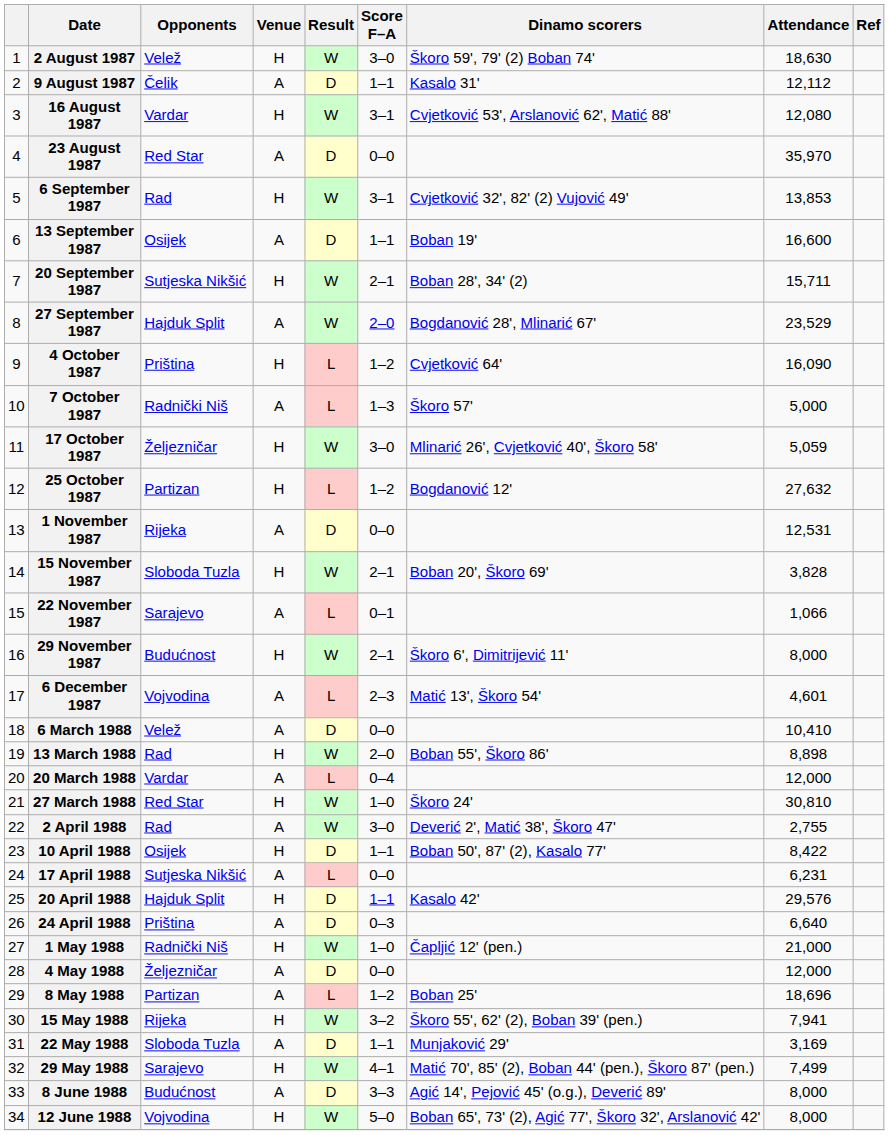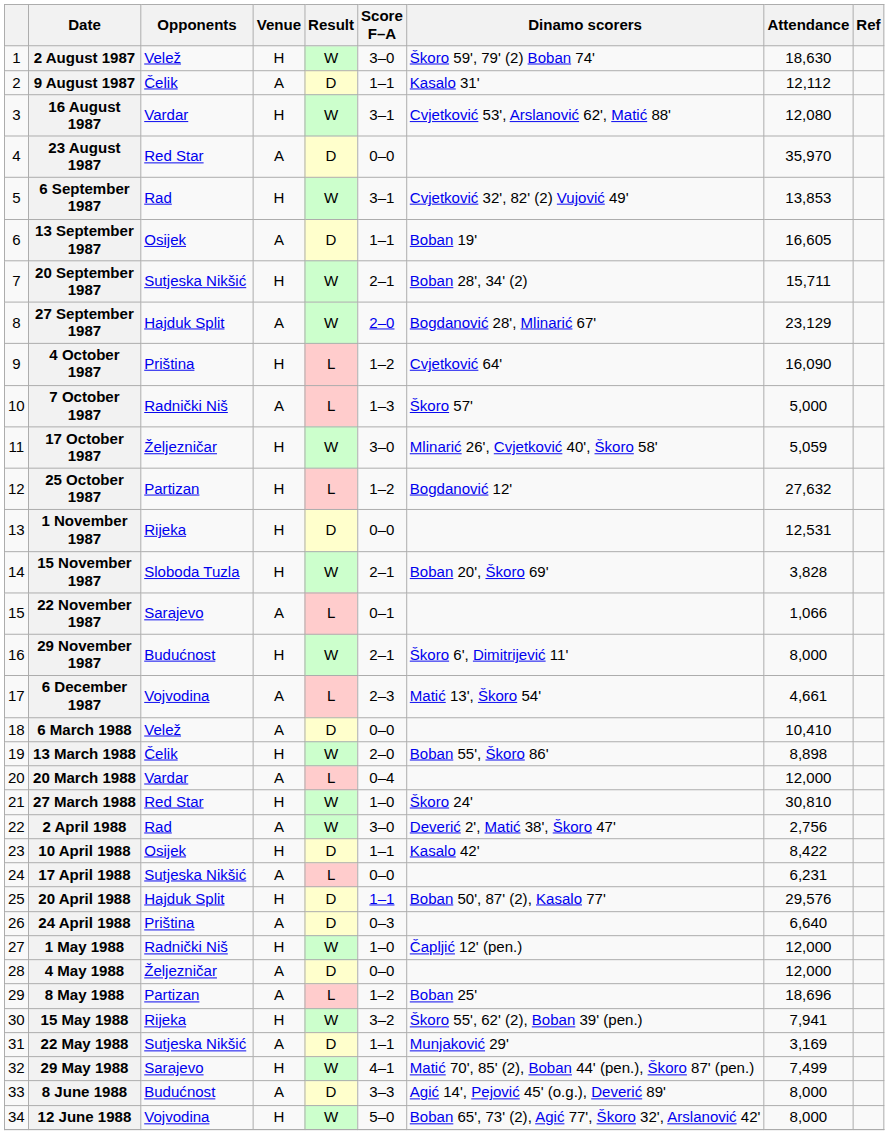13 September 1987 | Attendance: 16,600 -> 16,605
27 September 1987 | Attendance: 23,529 -> 23,129
1 November 1987 | Venue: A -> H
6 December 1987 | Attendance: 4,601 -> 4,661
13 March 1988 | Opponents: Rad -> Čelik
2 April 1988 | Attendance: 2,755 -> 2,756
10 April 1988 | Dinamo scorers: Boban 50', 87' (2), Kasalo 77' -> Kasalo 42'
20 April 1988 | Dinamo scorers: Kasalo 42' -> Boban 50', 87' (2), Kasalo 77'
1 May 1988 | Attendance: 21,000 -> 12,000
22 May 1988 | Opponents: Sloboda Tuzla -> Sutjeska Nikšić
